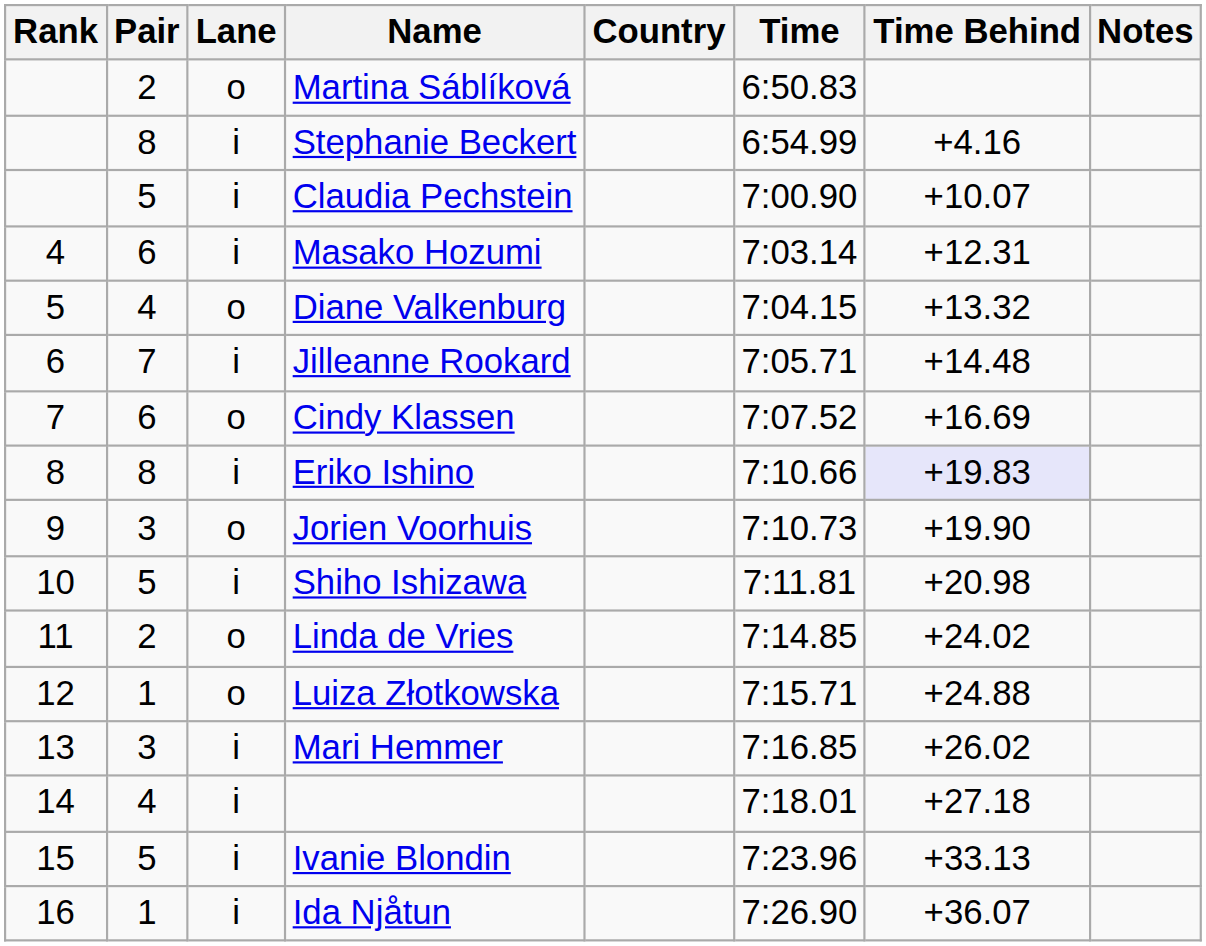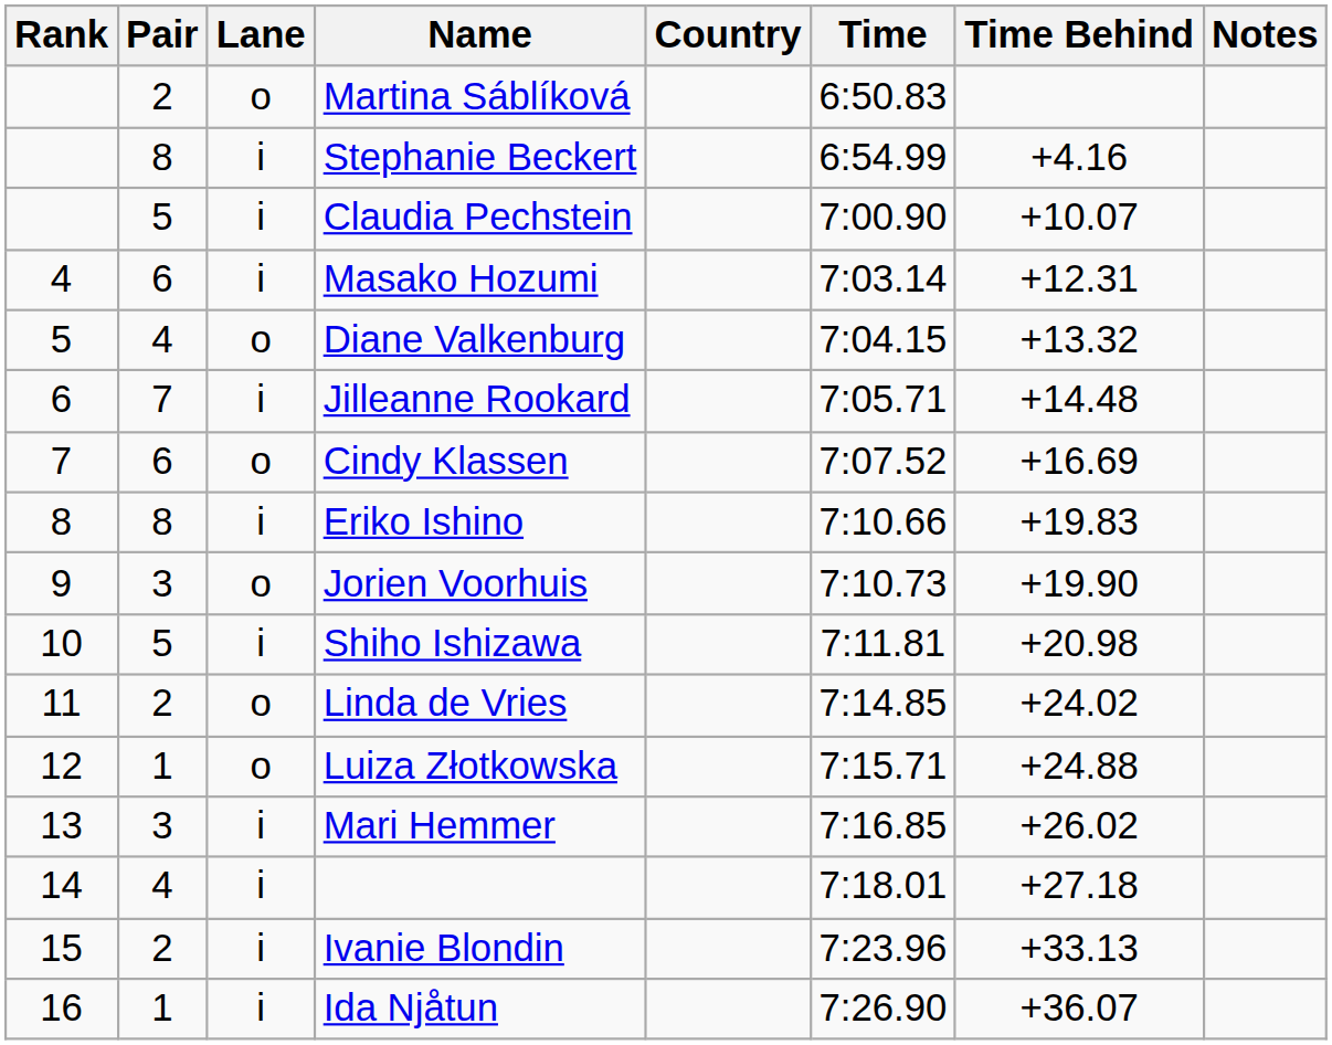Eriko Ishino | Time Behind: lavender background -> no background
Ivanie Blondin | Pair: 5 -> 2
